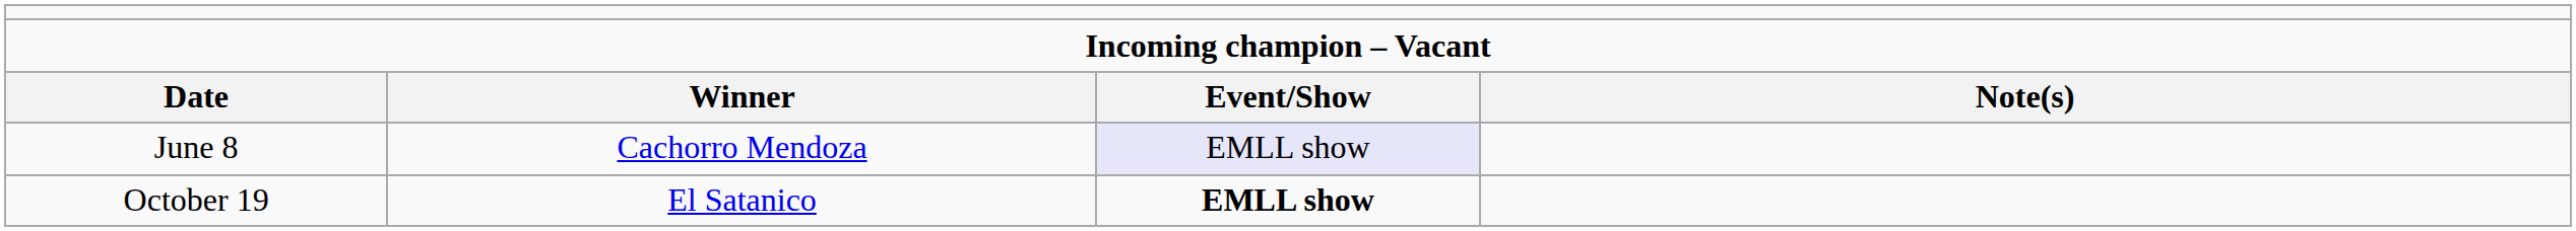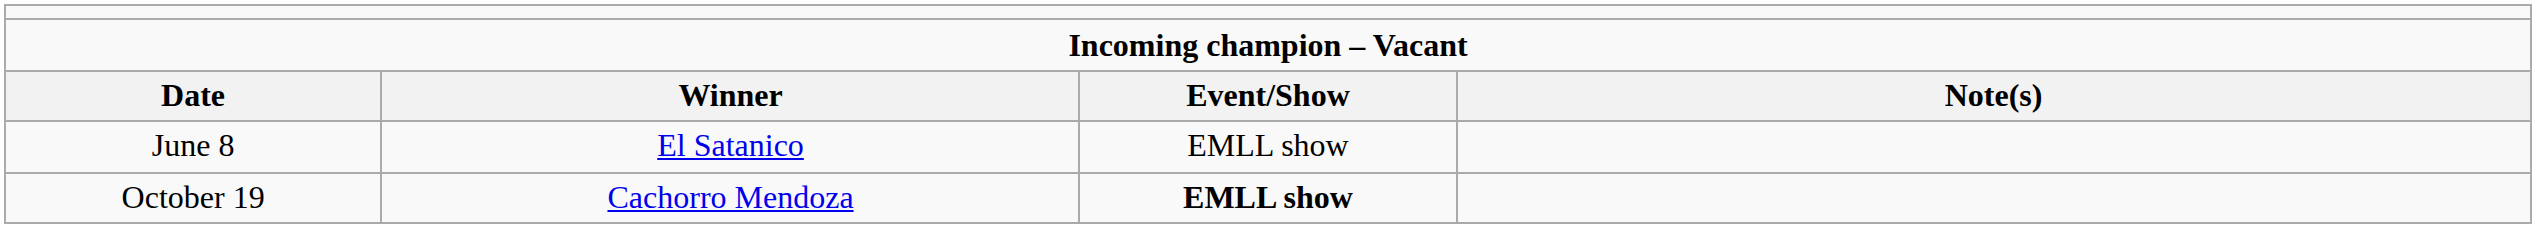June 8 | column 2: Cachorro Mendoza -> El Satanico
June 8 | column 3: lavender background -> no background
October 19 | column 2: El Satanico -> Cachorro Mendoza
